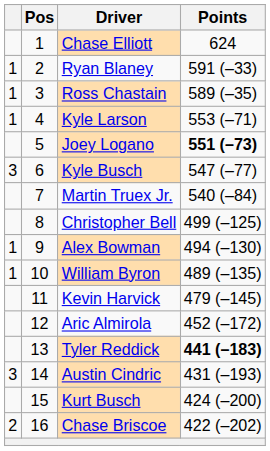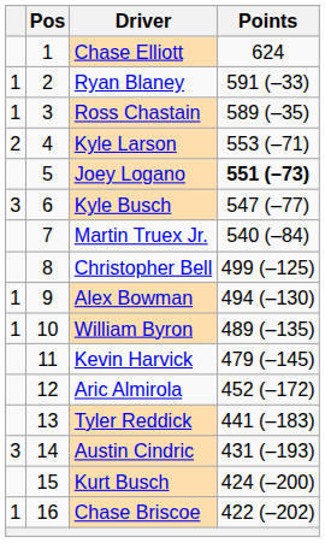Kyle Larson | column 1: 1 -> 2
Tyler Reddick | Points: bold -> normal
Chase Briscoe | column 1: 2 -> 1
